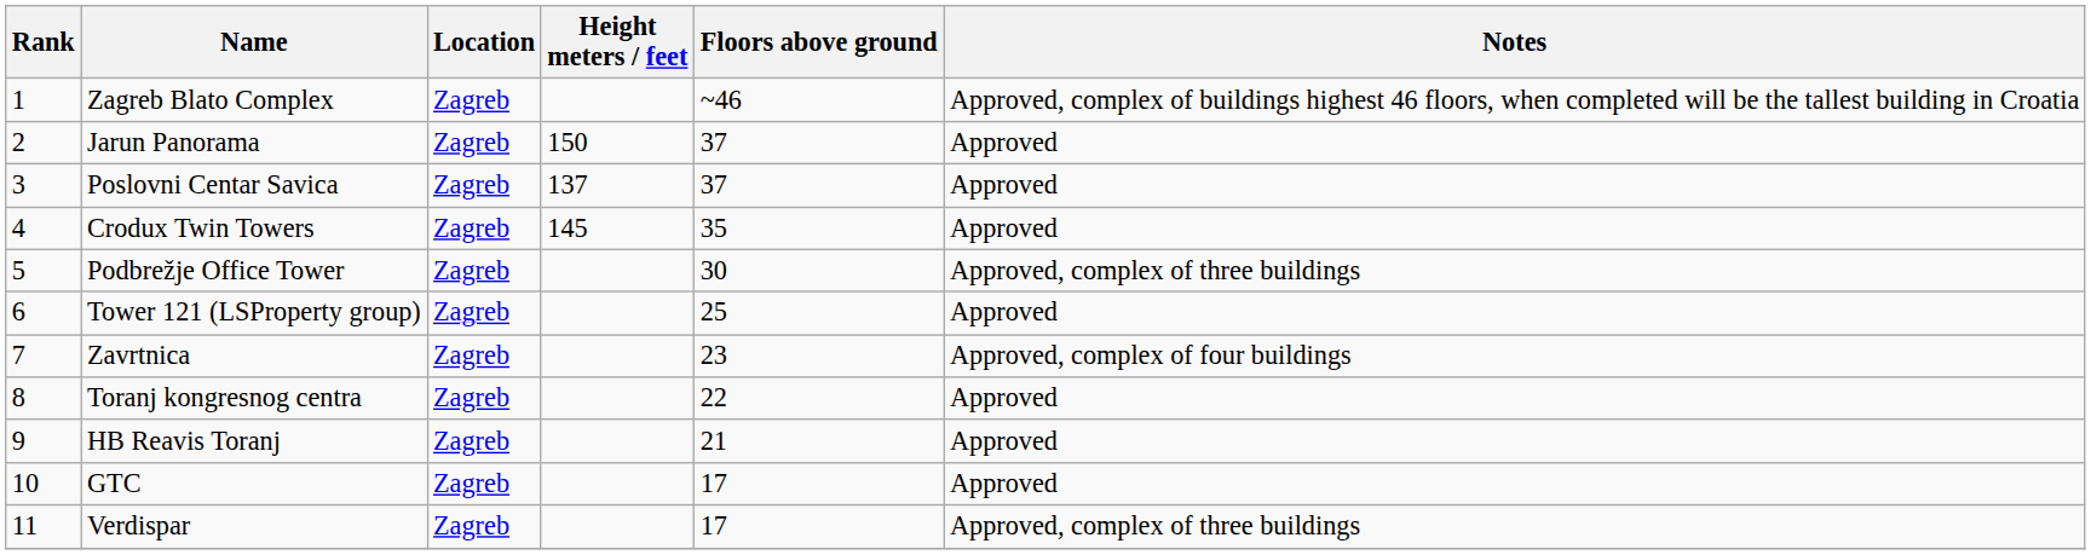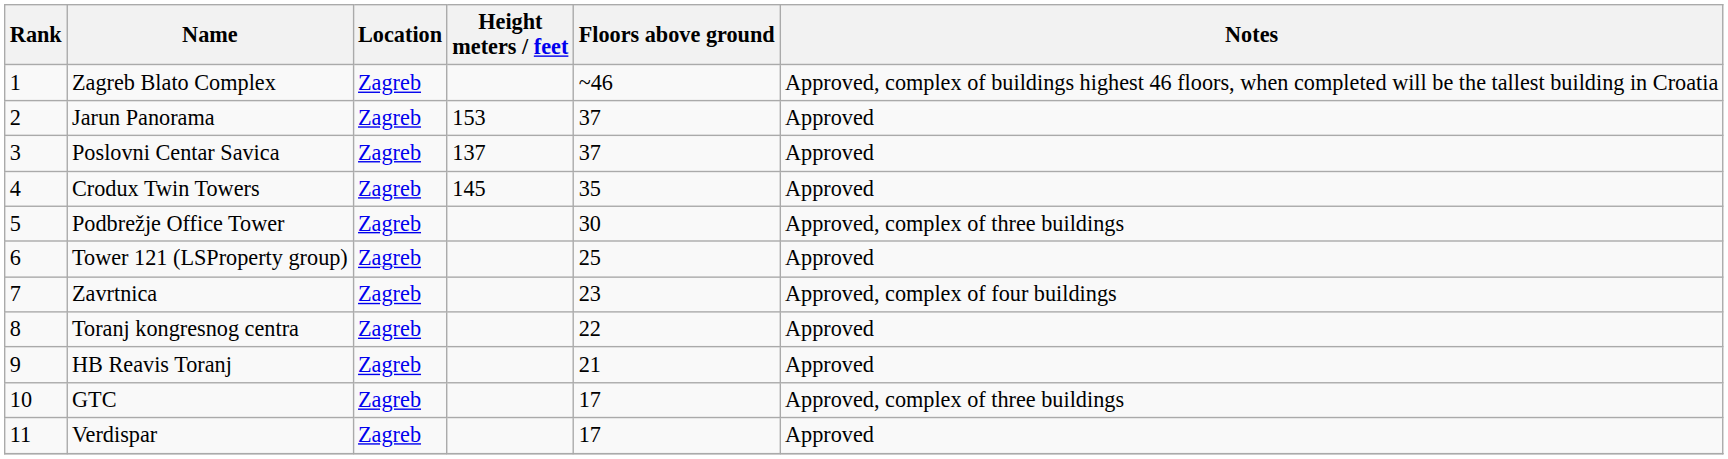Jarun Panorama | Height meters / feet: 150 -> 153
GTC | Notes: Approved -> Approved, complex of three buildings
Verdispar | Notes: Approved, complex of three buildings -> Approved
